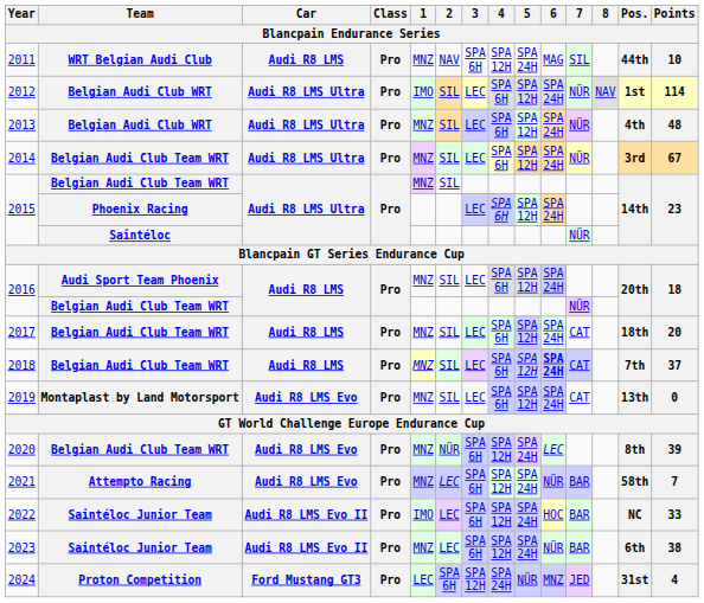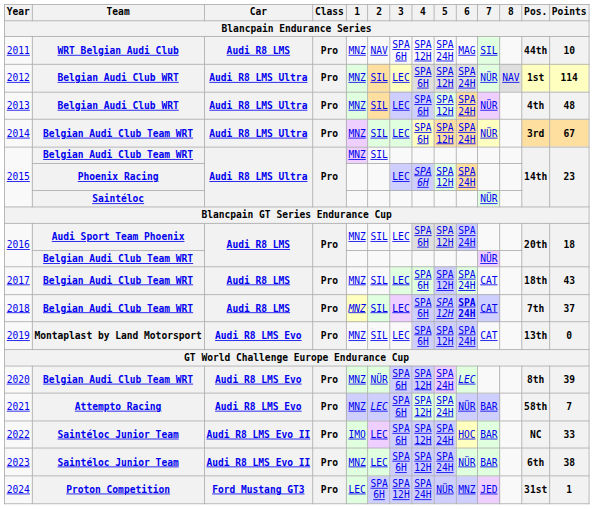2012 | 1: IMO -> MNZ
2017 | Points: 20 -> 43
2024 | Points: 4 -> 1
